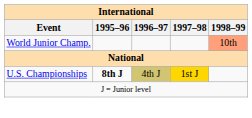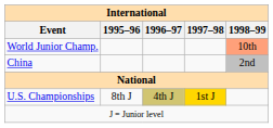+ row: China | 2nd
U.S. Championships | 1995–96: bold -> normal
